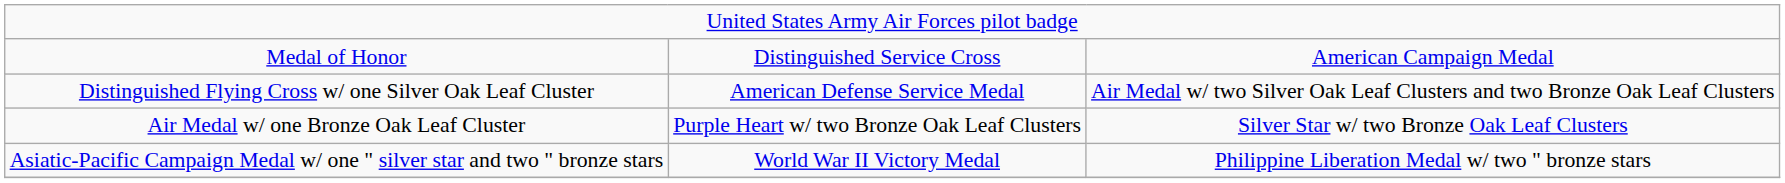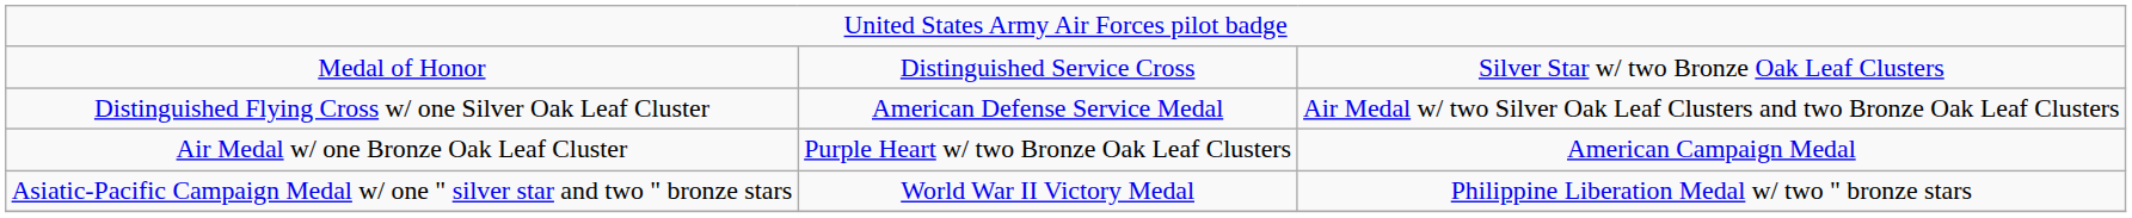Medal of Honor | column 3: American Campaign Medal -> Silver Star w/ two Bronze Oak Leaf Clusters
Air Medal w/ one Bronze Oak Leaf Cluster | column 3: Silver Star w/ two Bronze Oak Leaf Clusters -> American Campaign Medal
